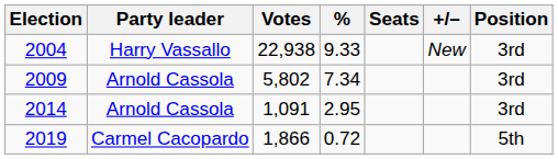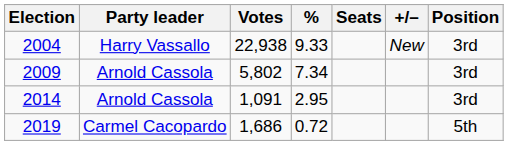2019 | Votes: 1,866 -> 1,686
